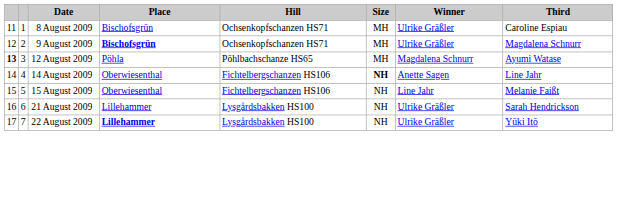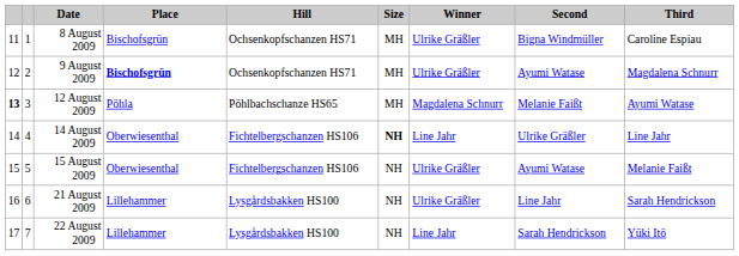+ column: Second | Bigna Windmüller | Ayumi Watase | Melanie Faißt | Ulrike Gräßler | Ayumi Watase | Line Jahr | Sarah Hendrickson
14 August 2009 | Winner: Anette Sagen -> Line Jahr
15 August 2009 | Winner: Line Jahr -> Ulrike Gräßler
22 August 2009 | Place: bold -> normal
22 August 2009 | Winner: Ulrike Gräßler -> Line Jahr
